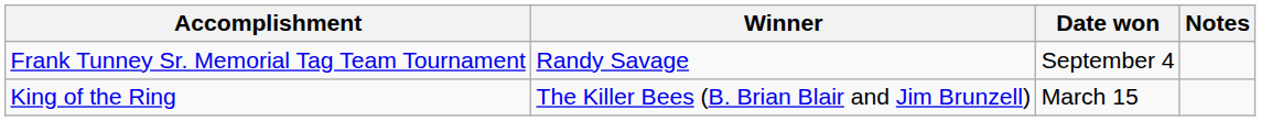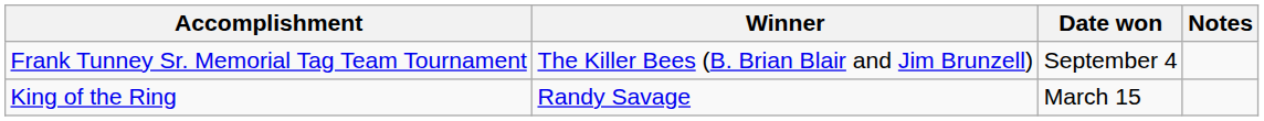Frank Tunney Sr. Memorial Tag Team Tournament | Winner: Randy Savage -> The Killer Bees (B. Brian Blair and Jim Brunzell)
King of the Ring | Winner: The Killer Bees (B. Brian Blair and Jim Brunzell) -> Randy Savage
